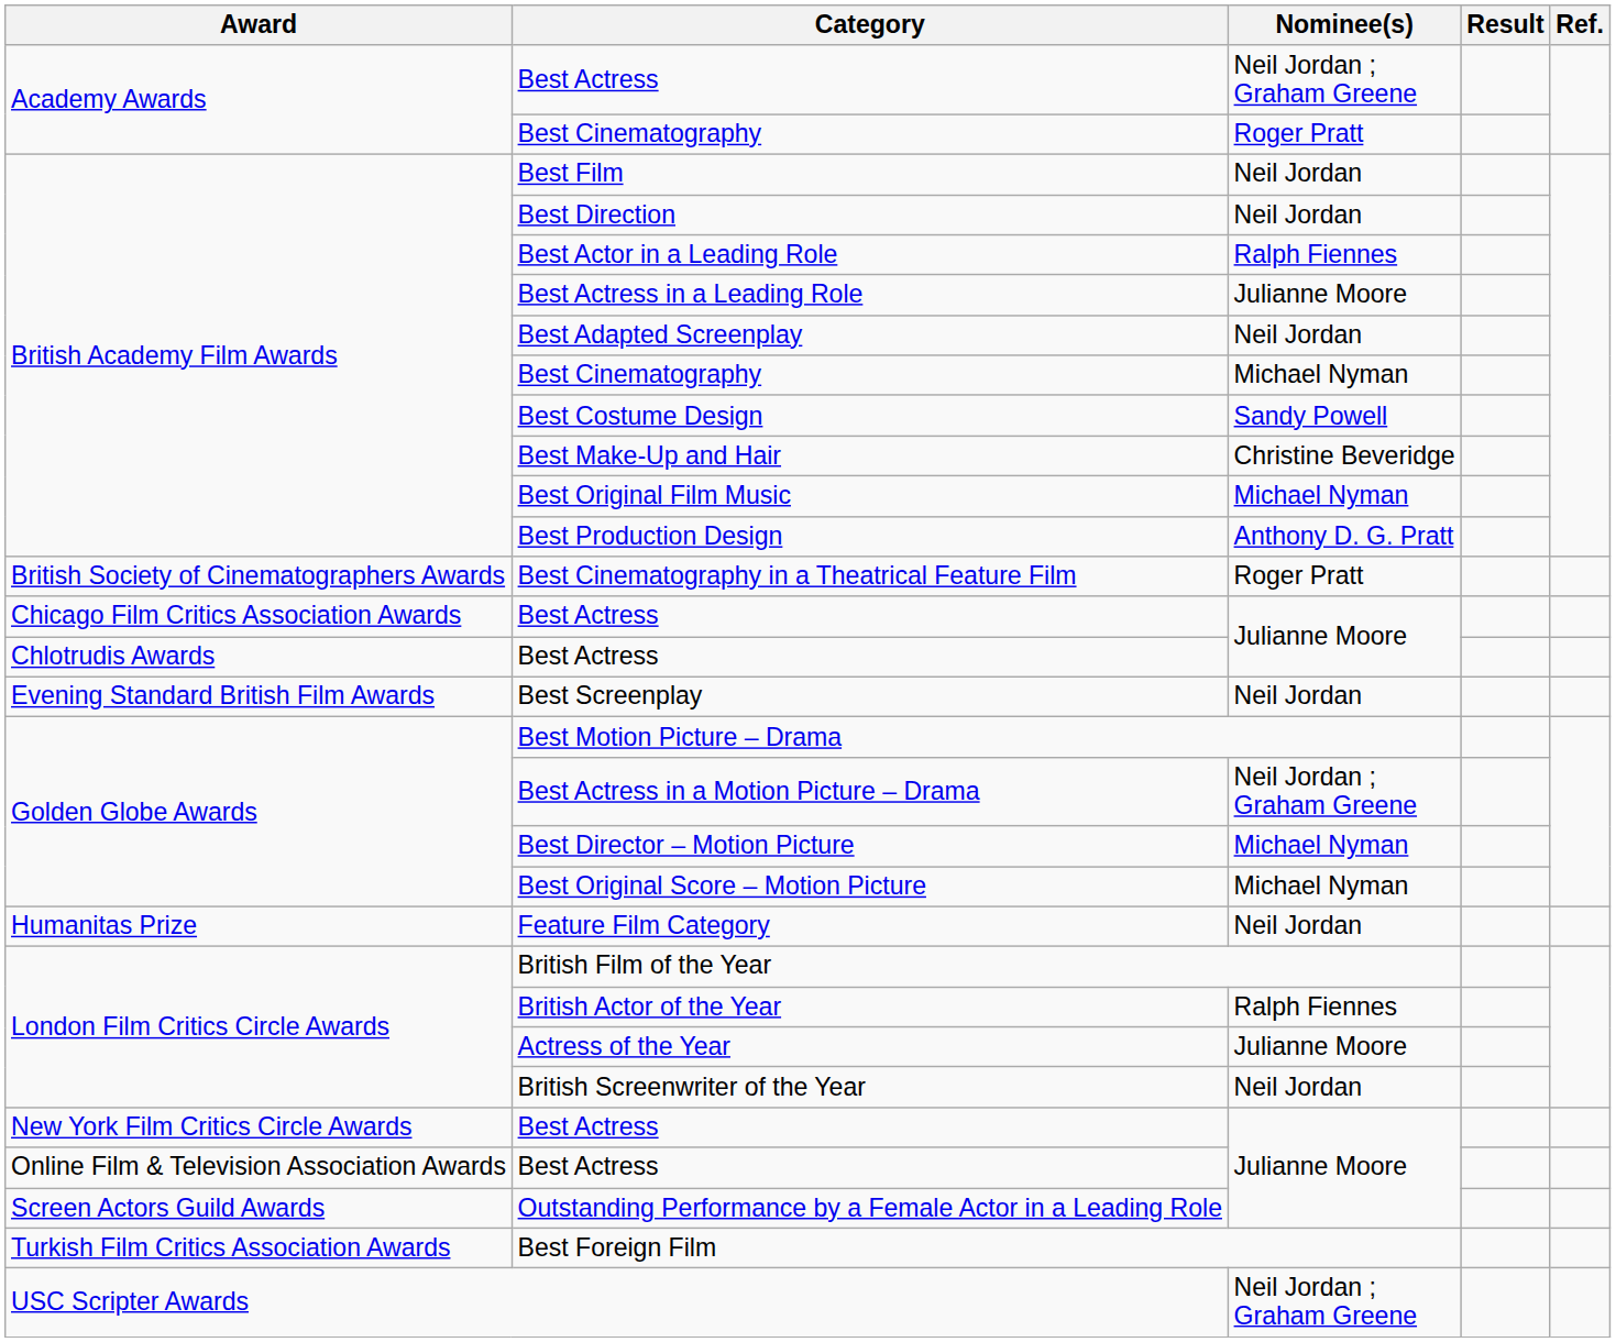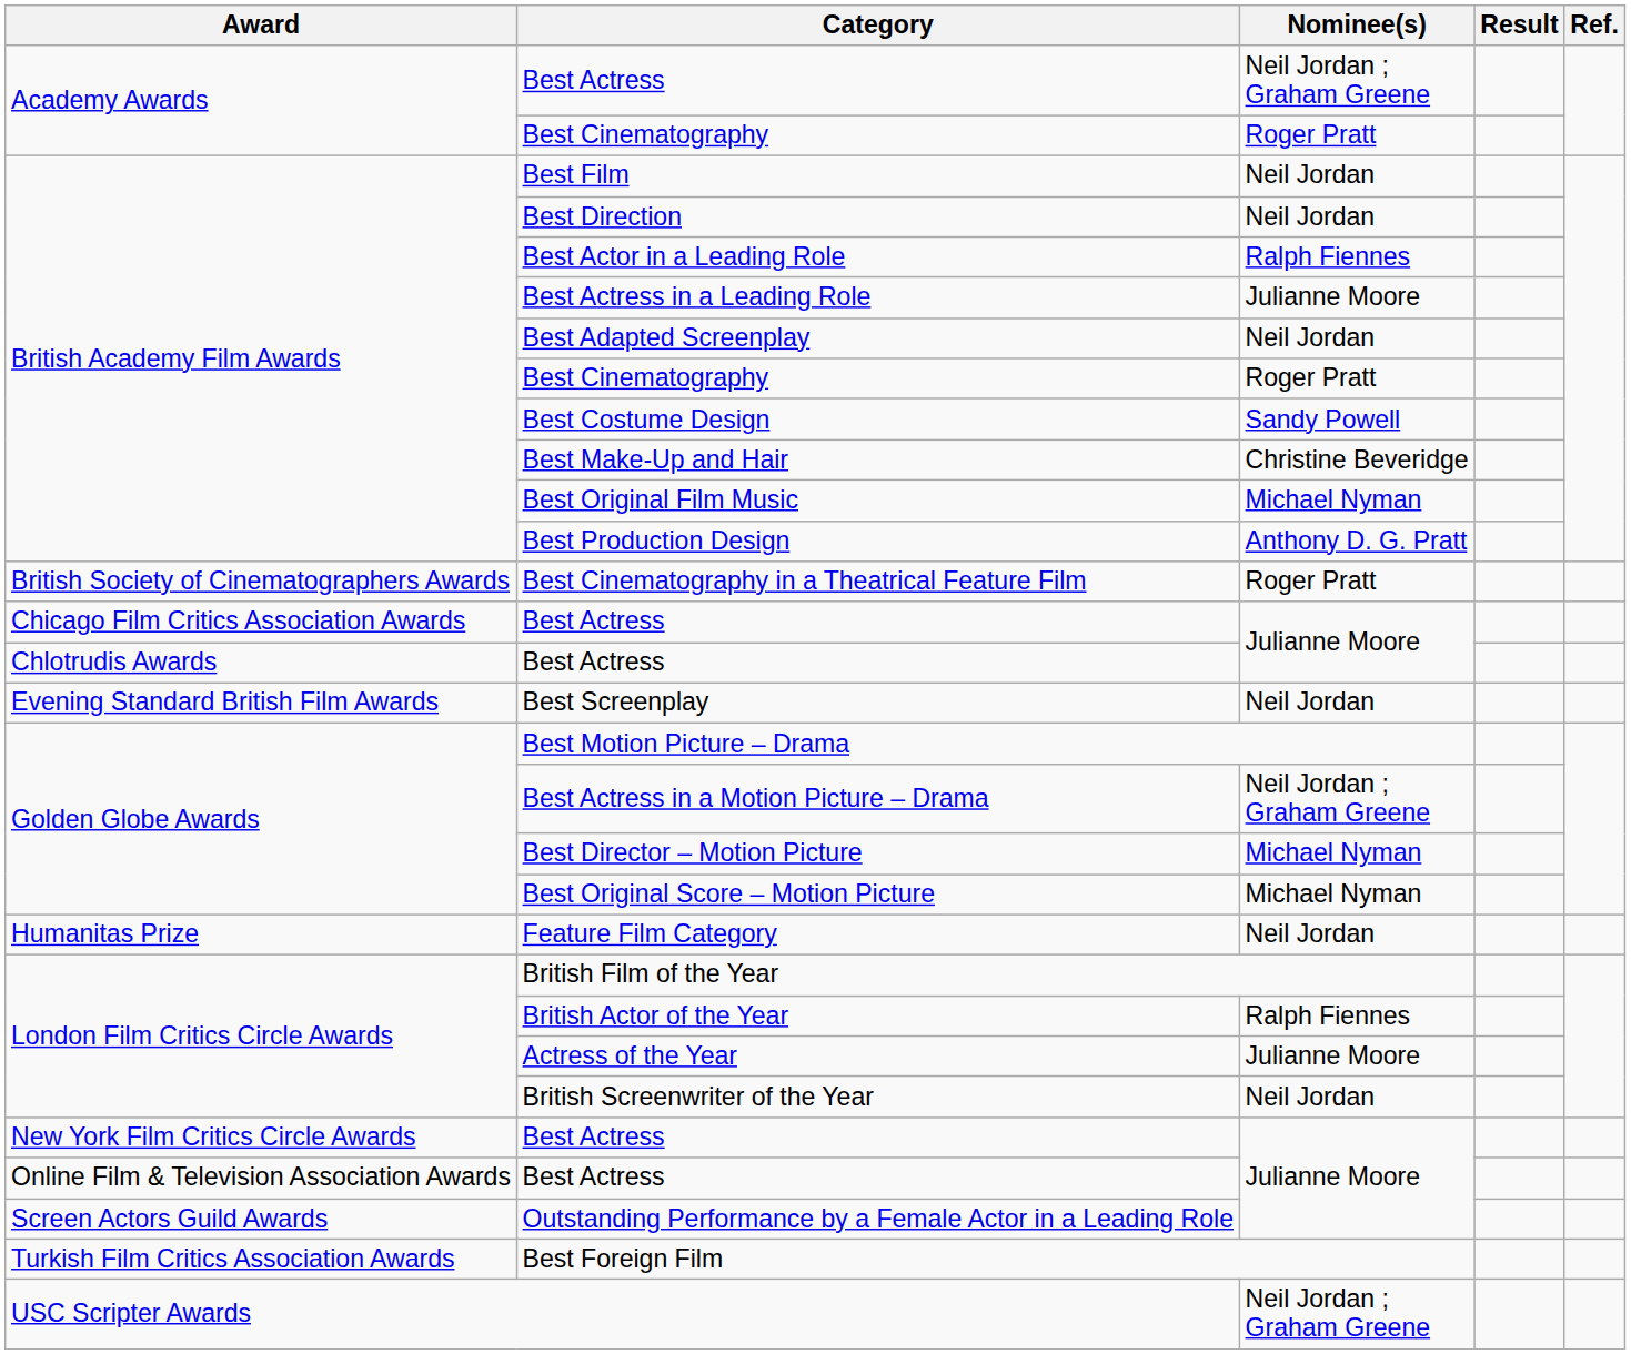British Academy Film Awards / Best Cinematography | Nominee(s): Michael Nyman -> Roger Pratt
